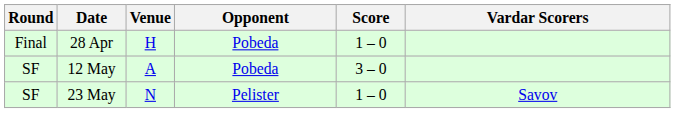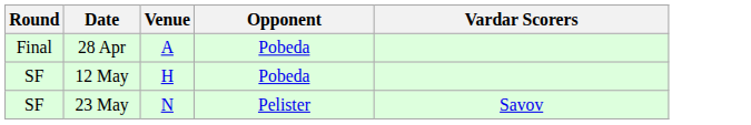- column: Score | 1 – 0 | 3 – 0 | 1 – 0
28 Apr | Venue: H -> A
12 May | Venue: A -> H
